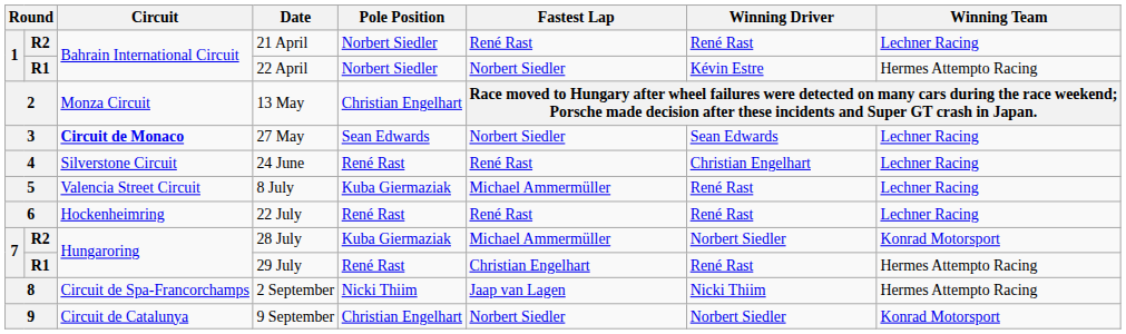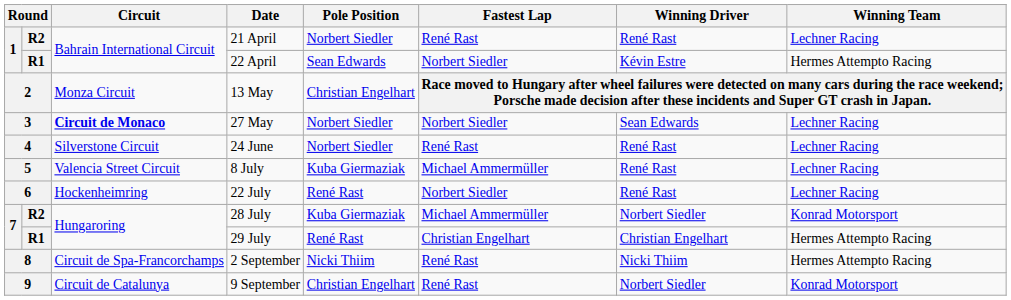22 April | Pole Position: Norbert Siedler -> Sean Edwards
27 May | Pole Position: Sean Edwards -> Norbert Siedler
24 June | Pole Position: René Rast -> Norbert Siedler
24 June | Winning Driver: Christian Engelhart -> René Rast
22 July | Fastest Lap: René Rast -> Norbert Siedler
29 July | Winning Driver: René Rast -> Christian Engelhart
2 September | Fastest Lap: Jaap van Lagen -> René Rast
9 September | Fastest Lap: Norbert Siedler -> René Rast
